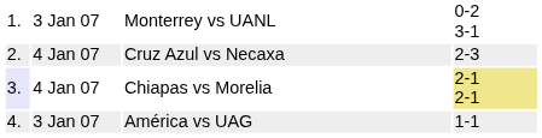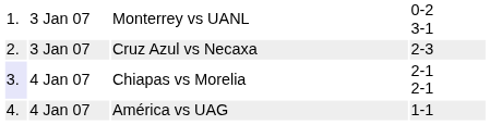Cruz Azul vs Necaxa | column 2: 4 Jan 07 -> 3 Jan 07
Chiapas vs Morelia | column 4: khaki background -> no background
América vs UAG | column 2: 3 Jan 07 -> 4 Jan 07
